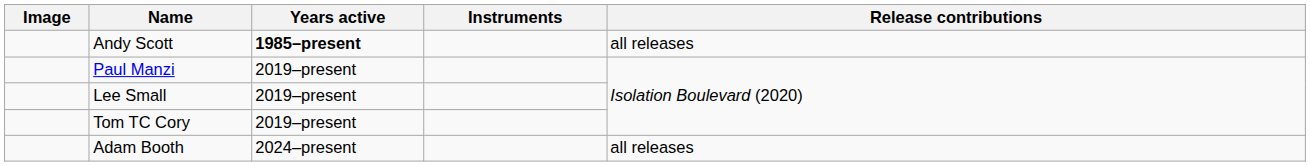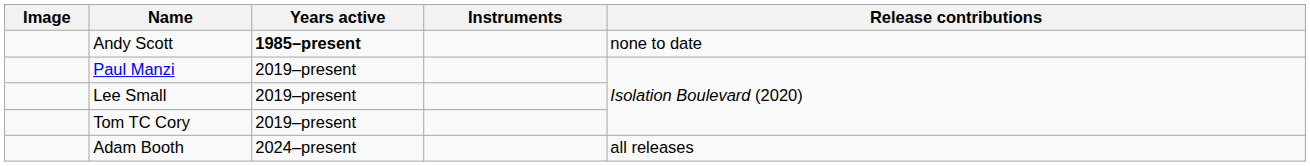Andy Scott | Release contributions: all releases -> none to date
